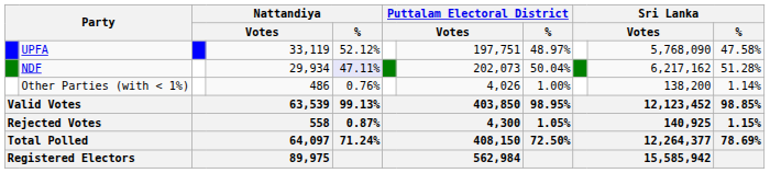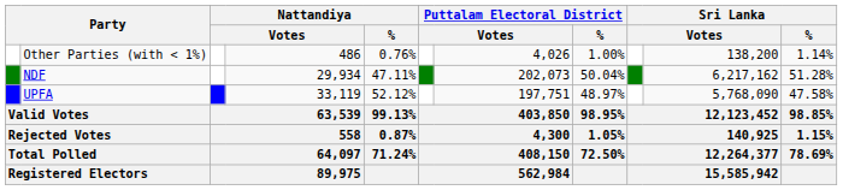rows swapped: UPFA <-> Other Parties (with < 1%)
NDF | Nattandiya / %: lavender background -> no background
